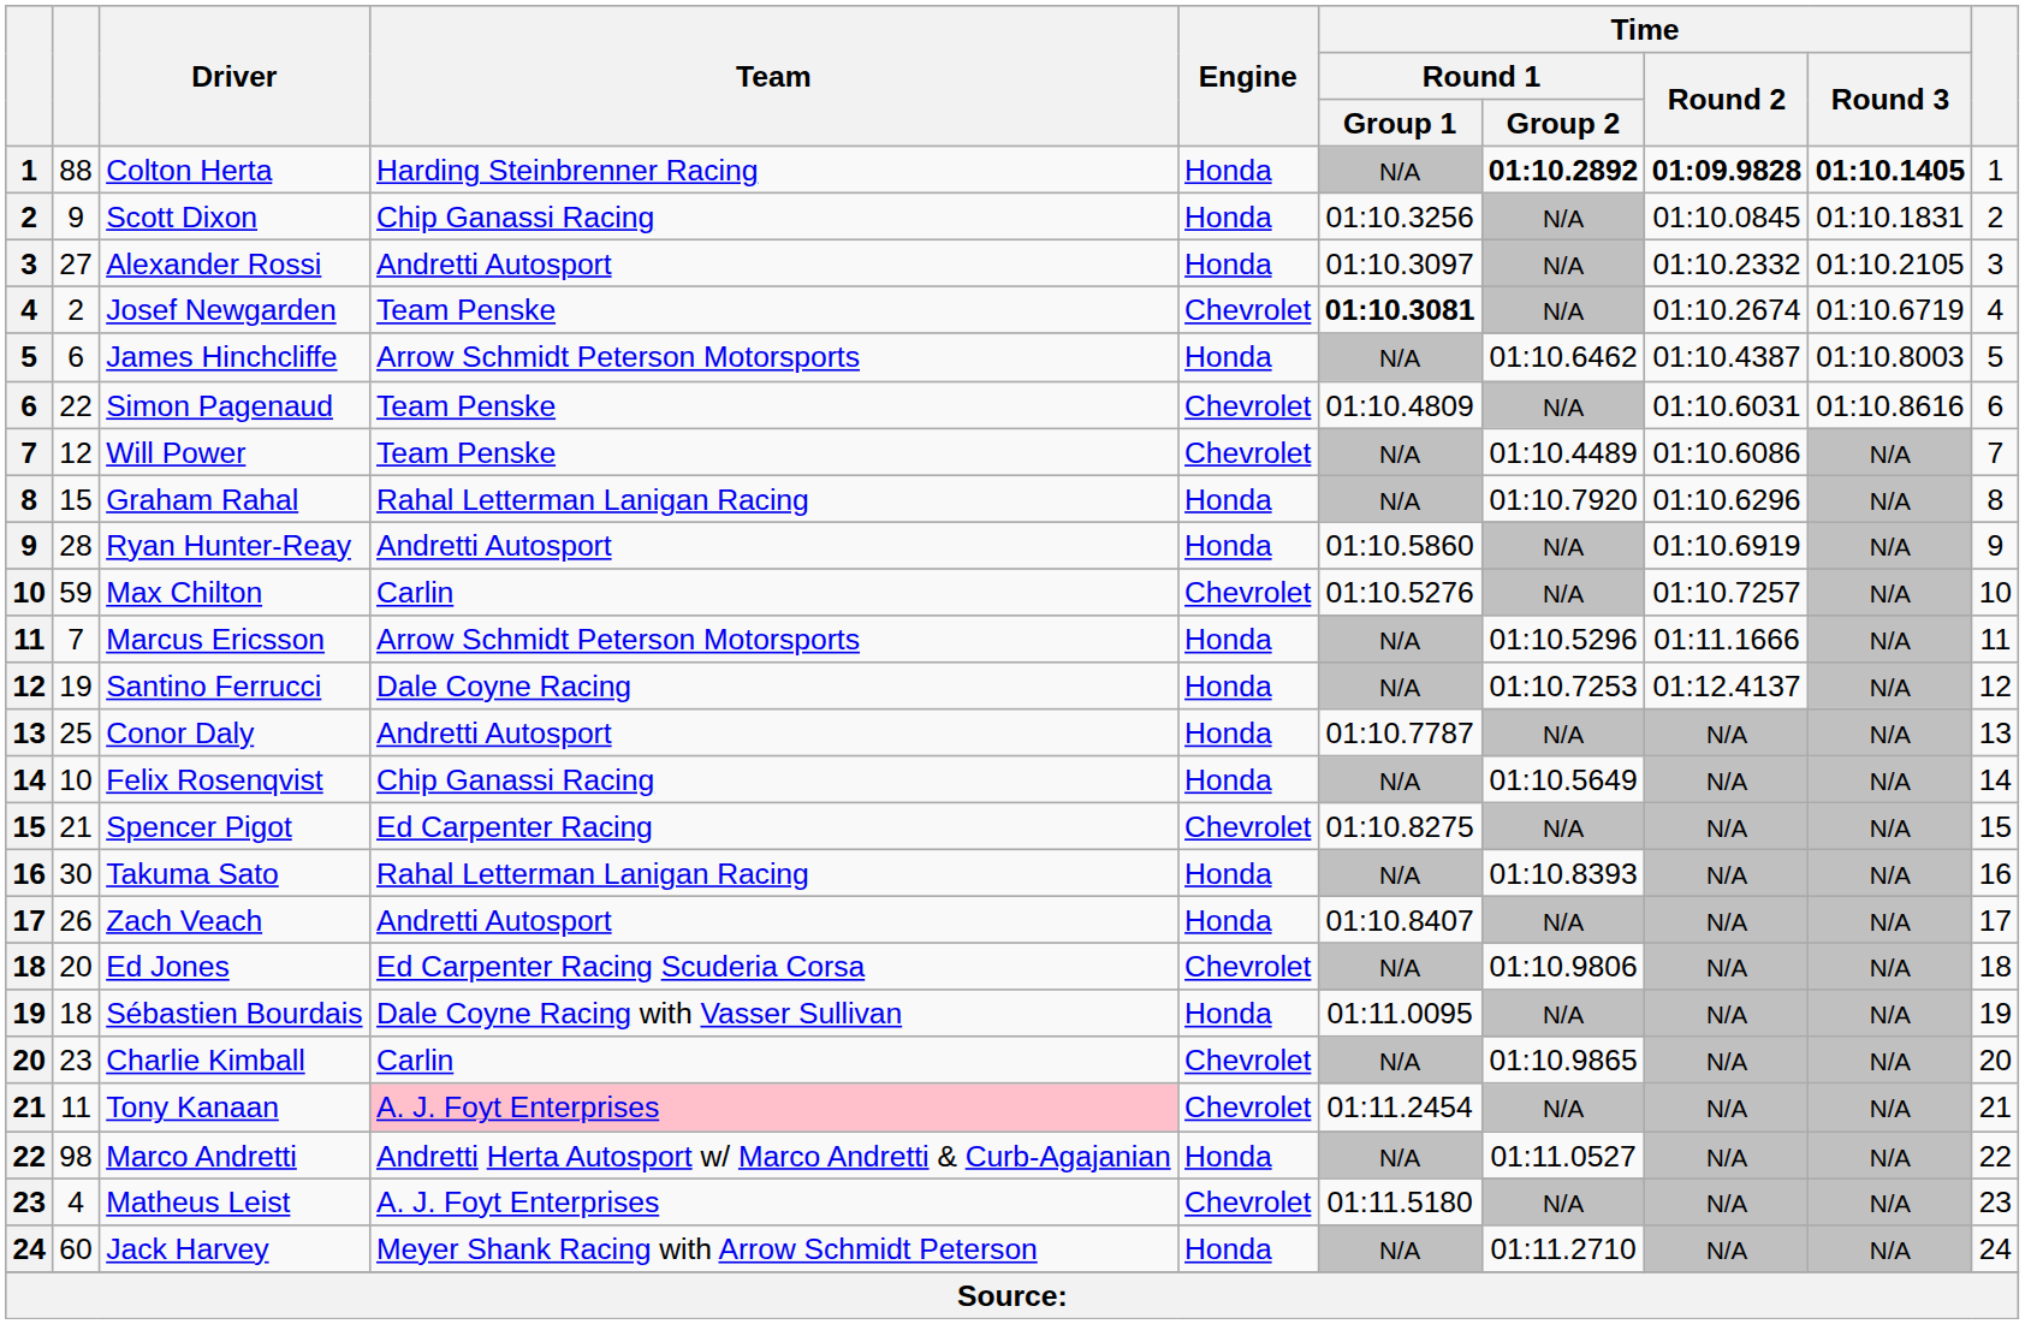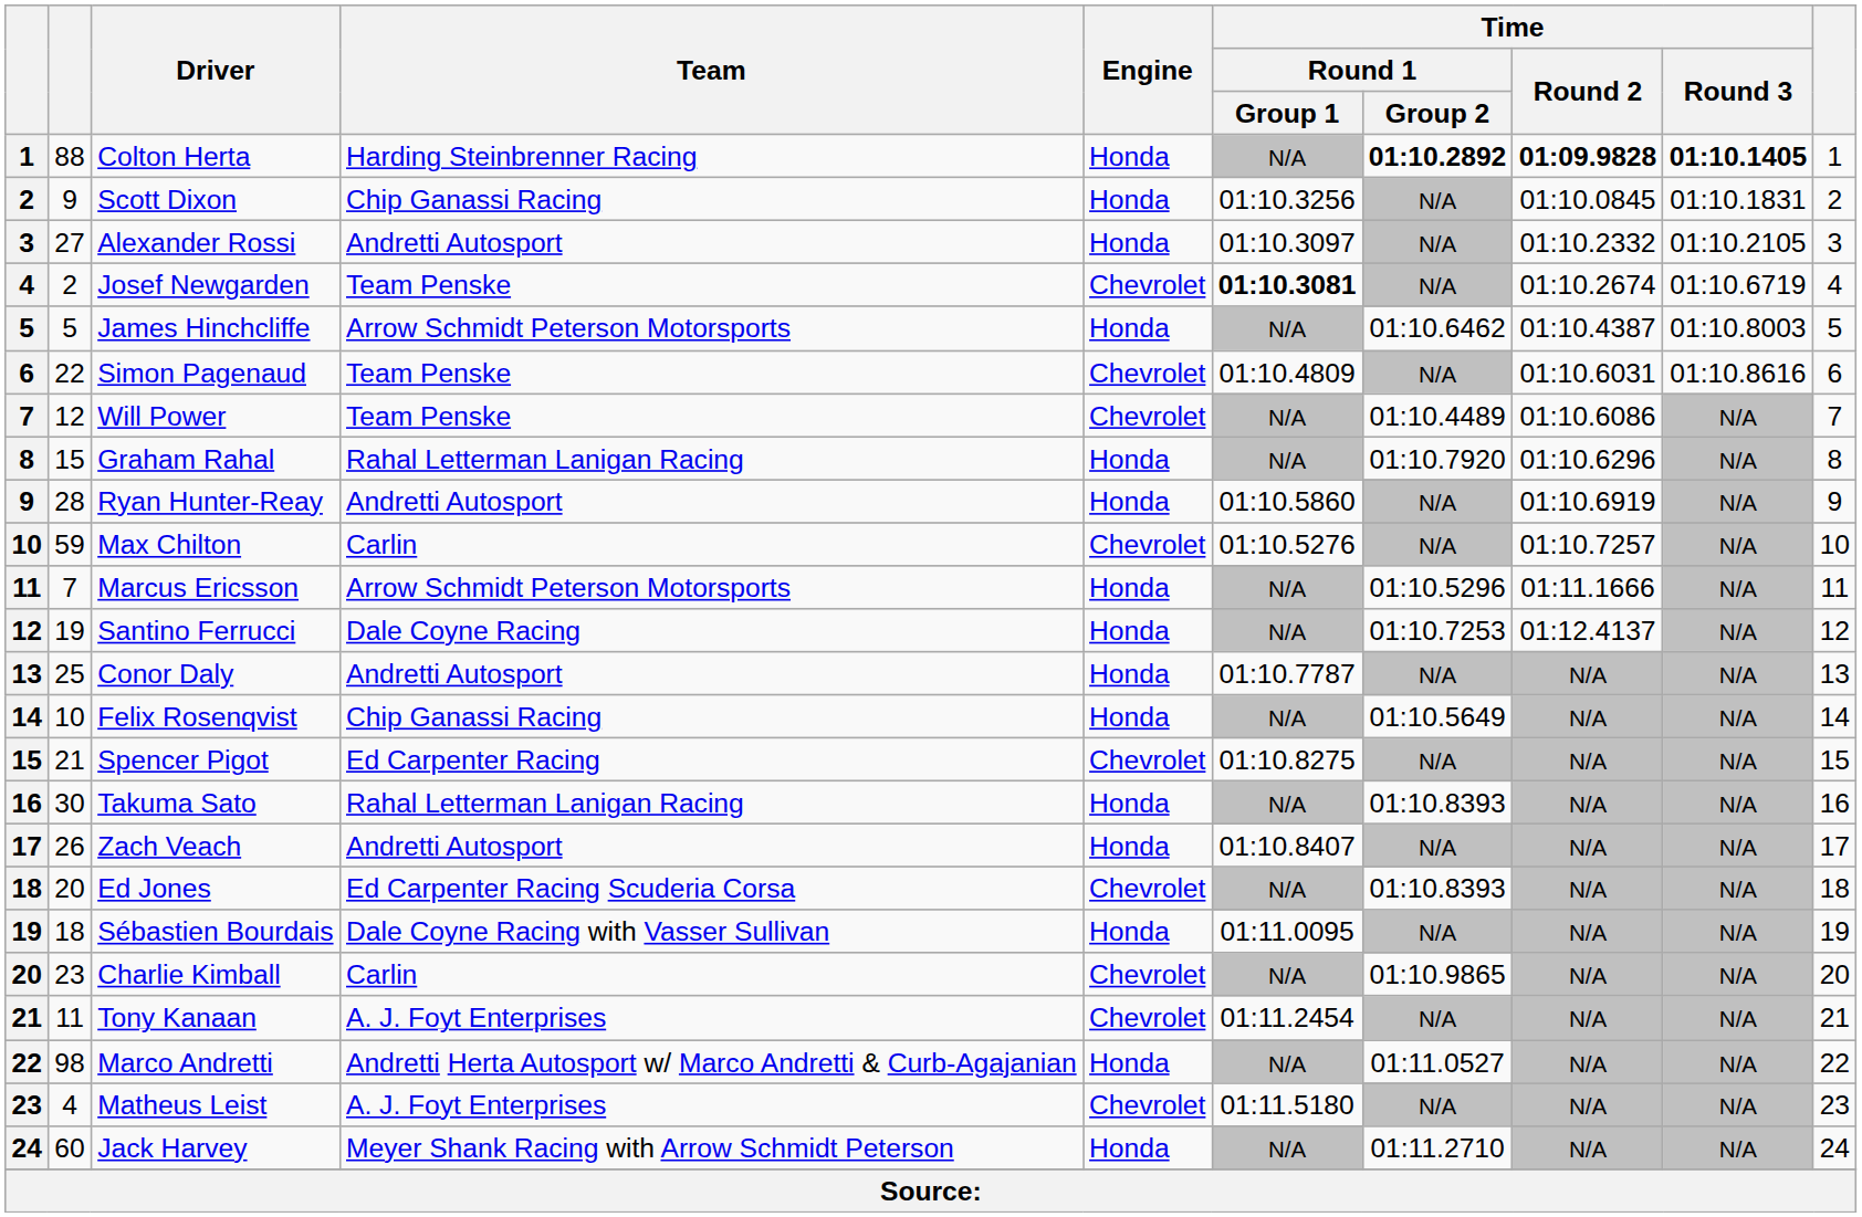James Hinchcliffe | column 2: 6 -> 5
Ed Jones | Time / Round 1 / Group 2: 01:10.9806 -> 01:10.8393
Tony Kanaan | Team: pink background -> no background
